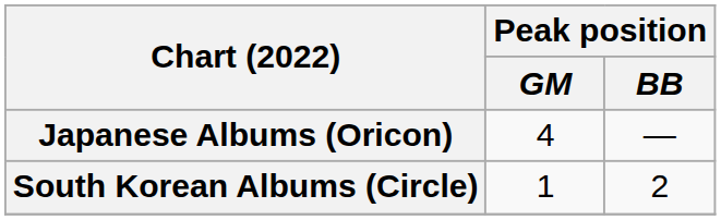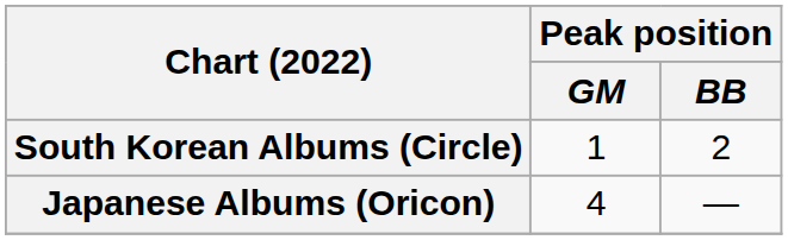rows swapped: Japanese Albums (Oricon) <-> South Korean Albums (Circle)
